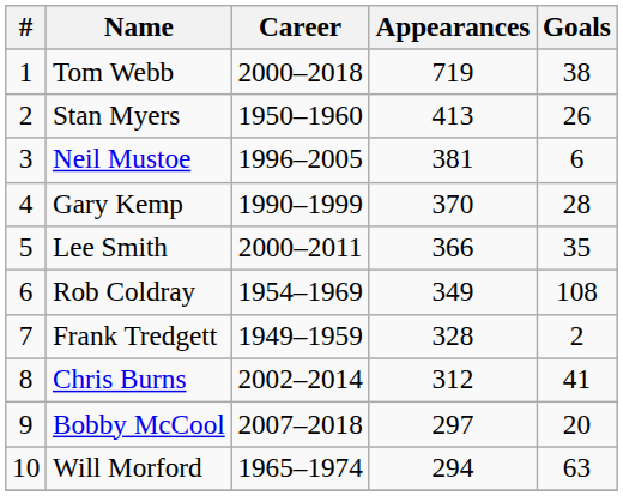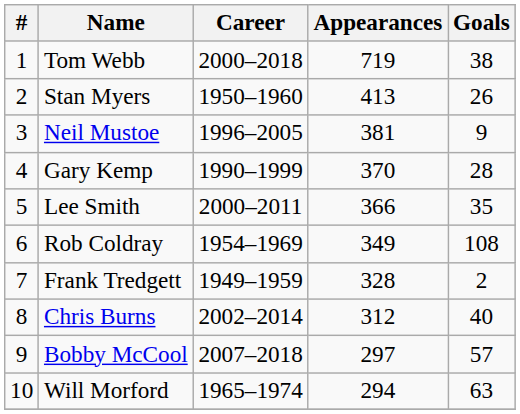Neil Mustoe | Goals: 6 -> 9
Chris Burns | Goals: 41 -> 40
Bobby McCool | Goals: 20 -> 57
